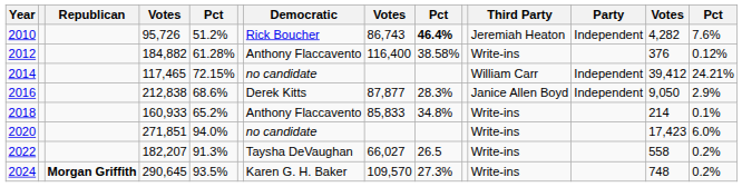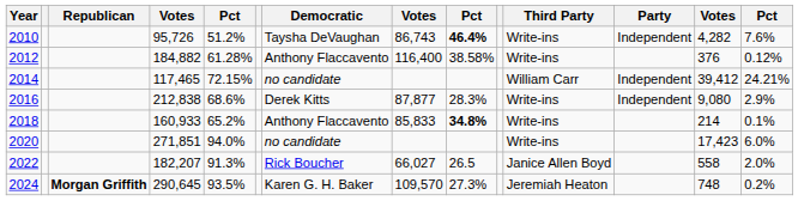2010 | Democratic: Rick Boucher -> Taysha DeVaughan
2010 | Third Party: Jeremiah Heaton -> Write-ins
2016 | Third Party: Janice Allen Boyd -> Write-ins
2016 | column 13: 9,050 -> 9,080
2018 | column 9: normal -> bold
2022 | Democratic: Taysha DeVaughan -> Rick Boucher
2022 | Third Party: Write-ins -> Janice Allen Boyd
2022 | column 14: 0.2% -> 2.0%
2024 | Third Party: Write-ins -> Jeremiah Heaton
